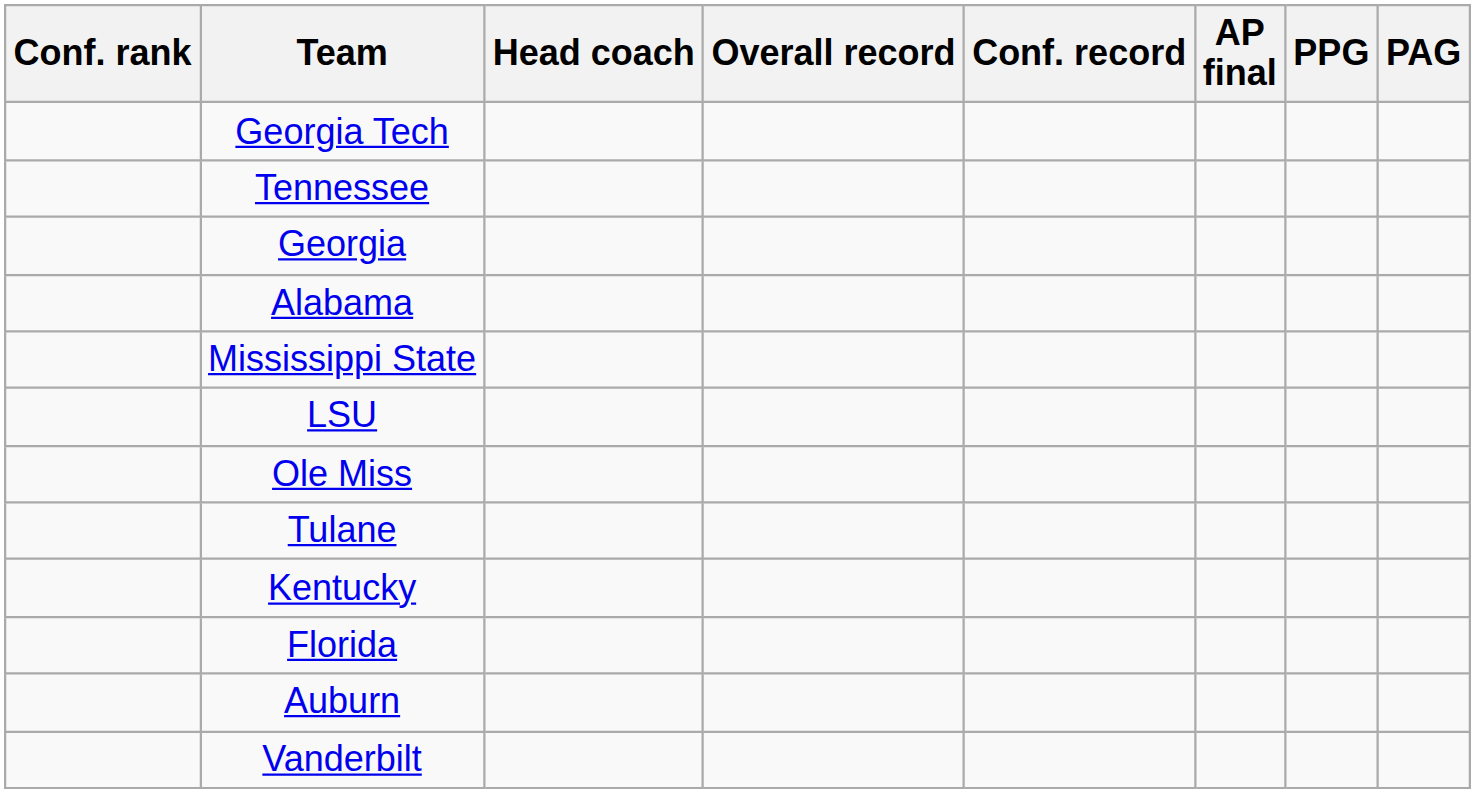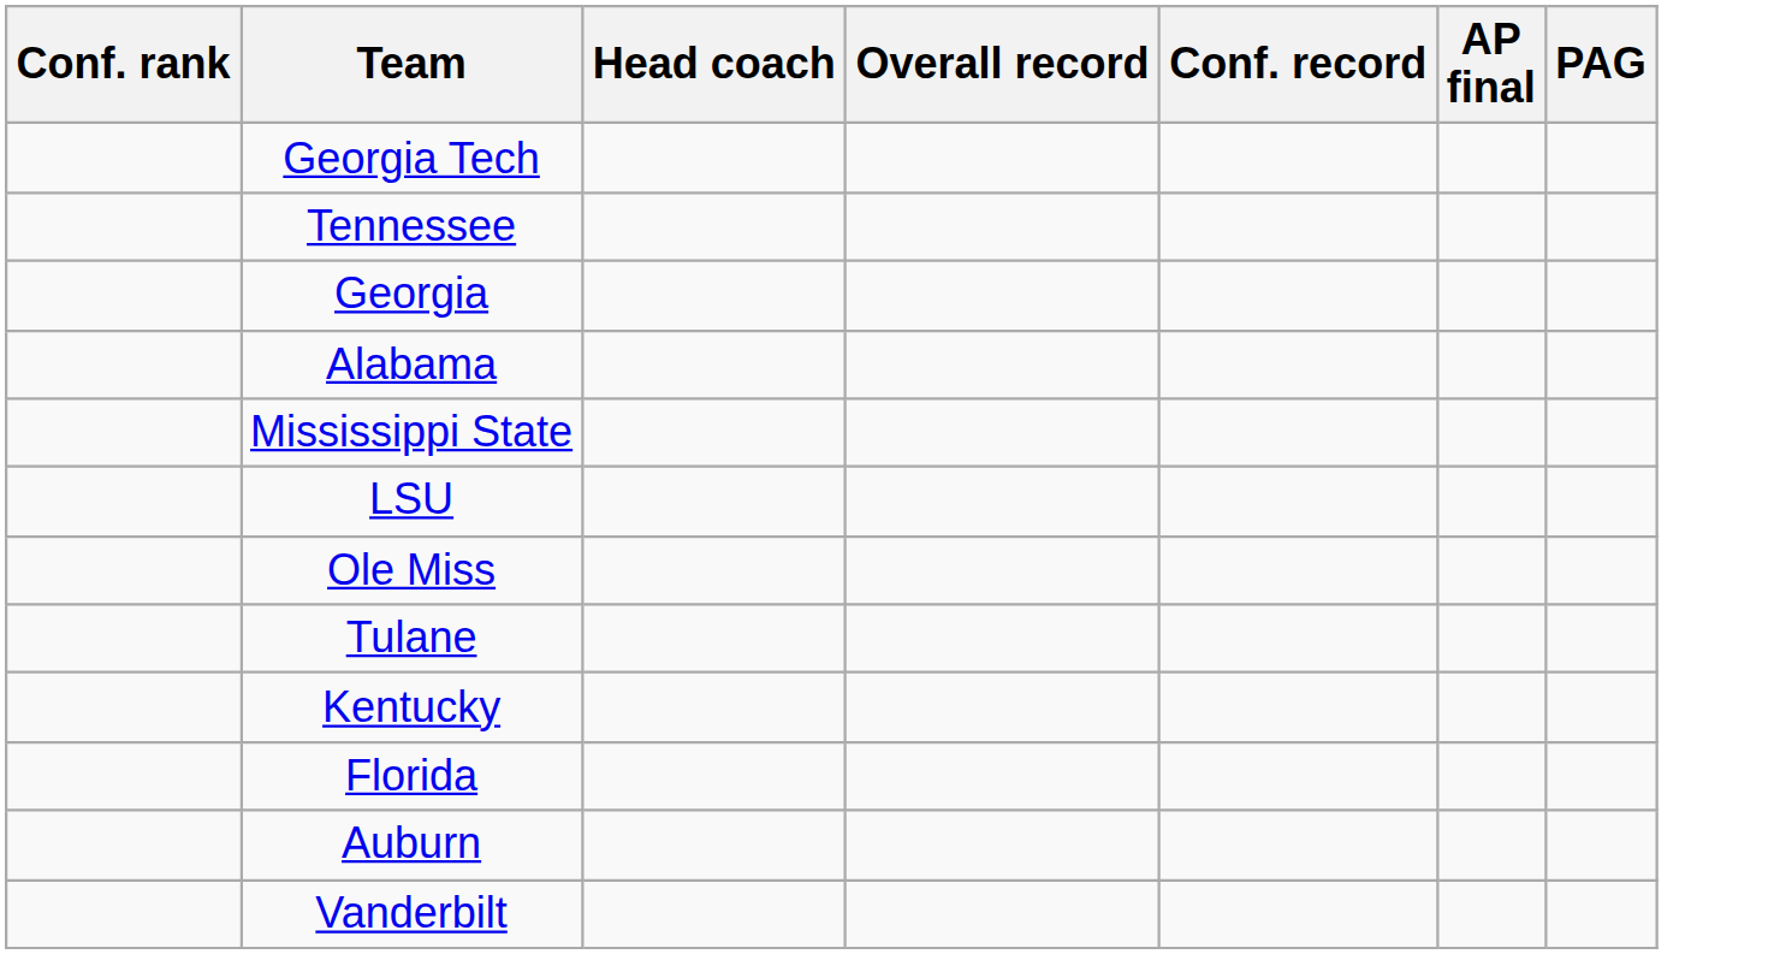- column: PPG
